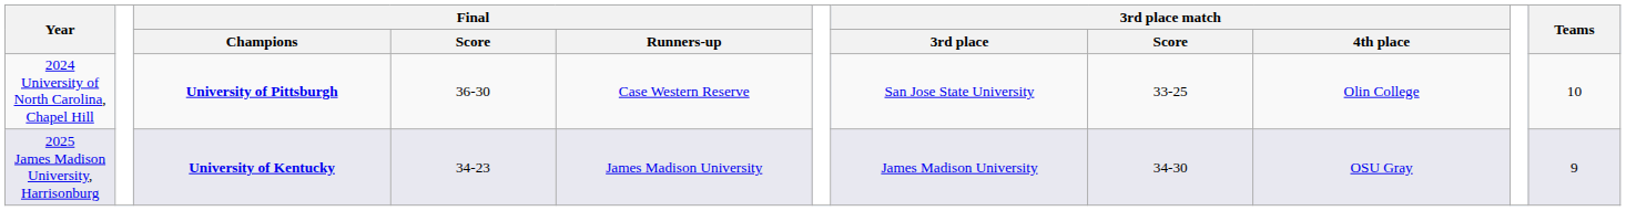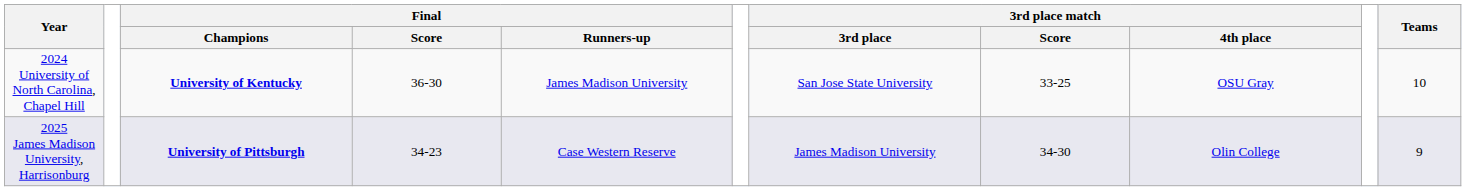2024 University of North Carolina, Chapel Hill | Final / Champions: University of Pittsburgh -> University of Kentucky
2024 University of North Carolina, Chapel Hill | Final / Runners-up: Case Western Reserve -> James Madison University
2024 University of North Carolina, Chapel Hill | 3rd place match / 4th place: Olin College -> OSU Gray
2025 James Madison University, Harrisonburg | Final / Champions: University of Kentucky -> University of Pittsburgh
2025 James Madison University, Harrisonburg | Final / Runners-up: James Madison University -> Case Western Reserve
2025 James Madison University, Harrisonburg | 3rd place match / 4th place: OSU Gray -> Olin College
